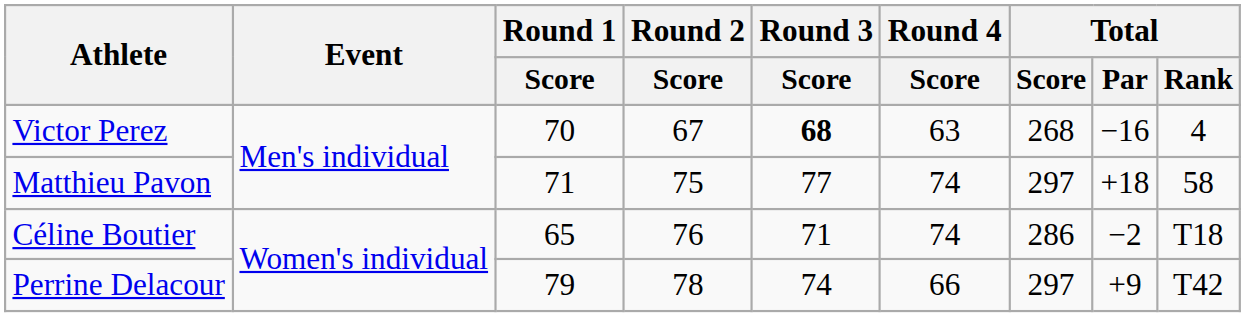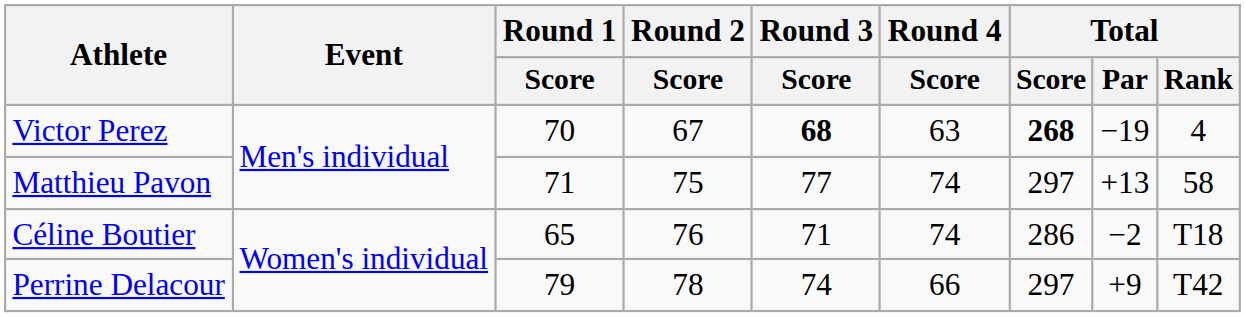Victor Perez | Total / Score: normal -> bold
Victor Perez | Total / Par: −16 -> −19
Matthieu Pavon | Total / Par: +18 -> +13
